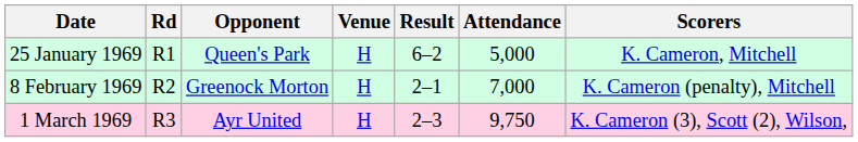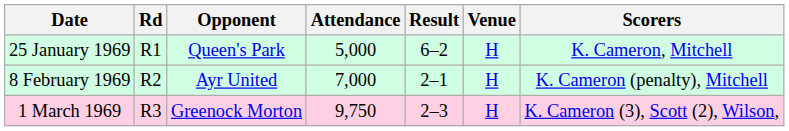columns swapped: Venue <-> Attendance
8 February 1969 | Opponent: Greenock Morton -> Ayr United
1 March 1969 | Opponent: Ayr United -> Greenock Morton
